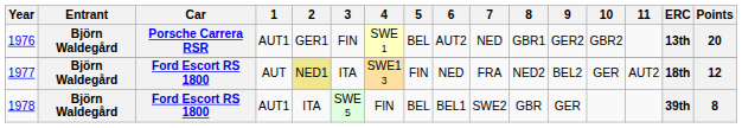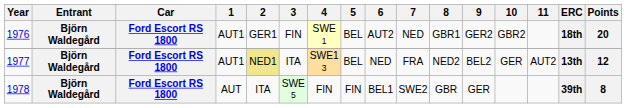1976 | Car: Porsche Carrera RSR -> Ford Escort RS 1800
1976 | ERC: 13th -> 18th
1977 | 1: AUT -> AUT1
1977 | 5: FIN -> BEL
1977 | ERC: 18th -> 13th
1978 | 1: AUT1 -> AUT
1978 | 5: BEL -> FIN
